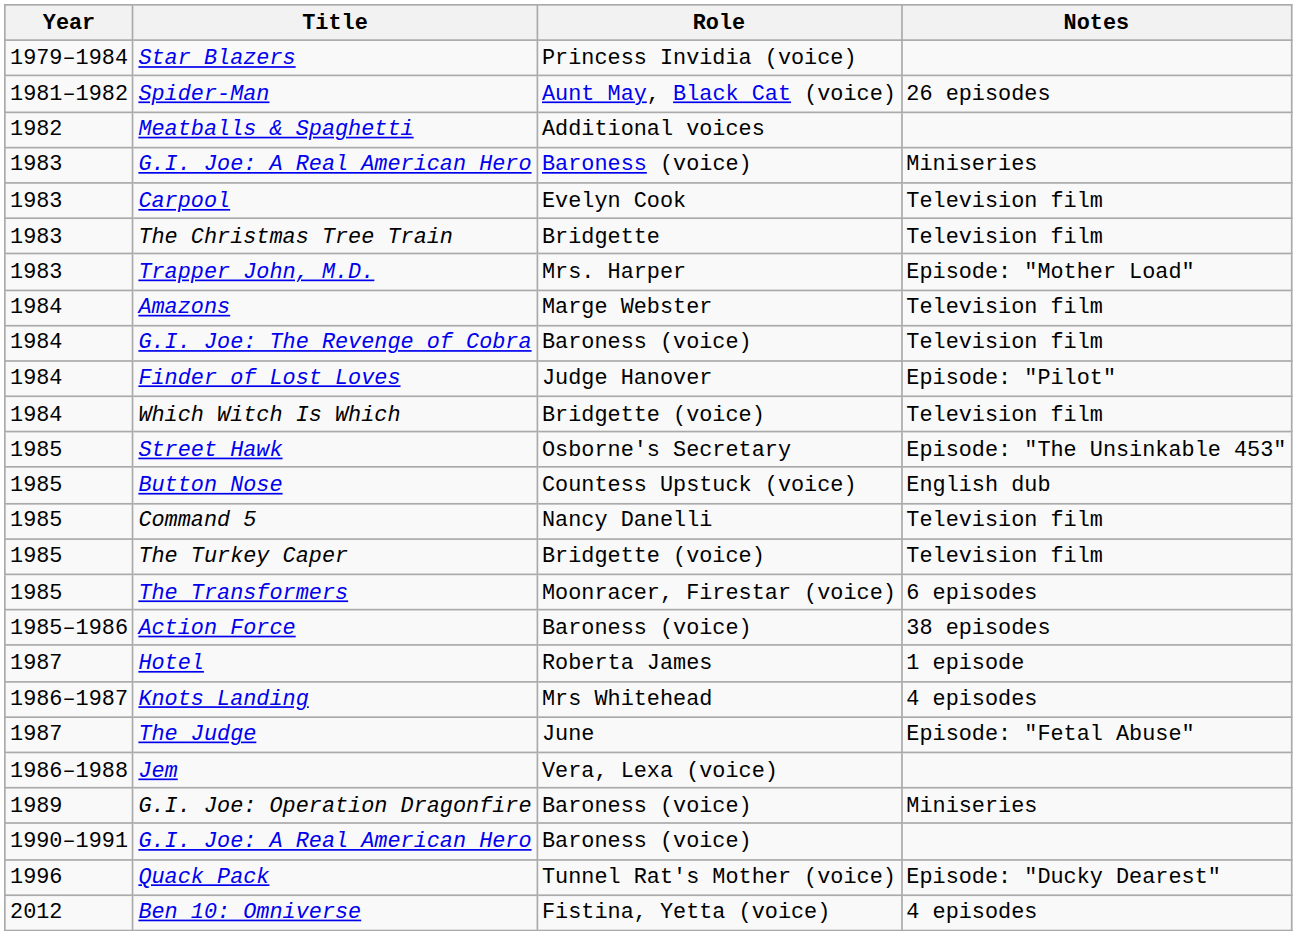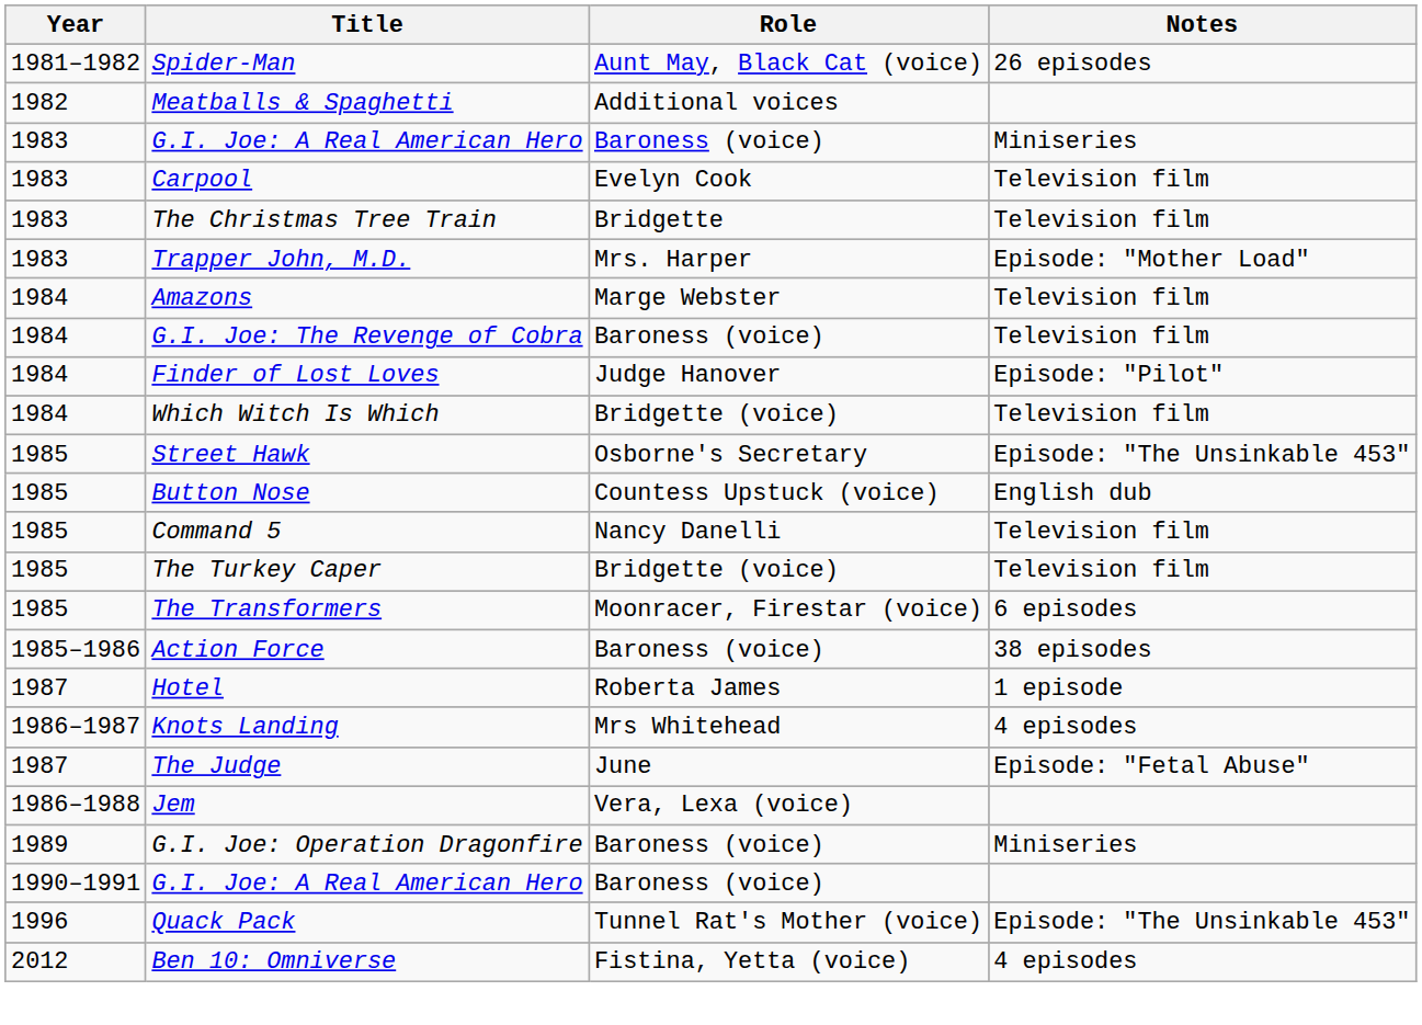- row: 1979–1984 | Star Blazers | Princess Invidia (voice)
Quack Pack | Notes: Episode: "Ducky Dearest" -> Episode: "The Unsinkable 453"
